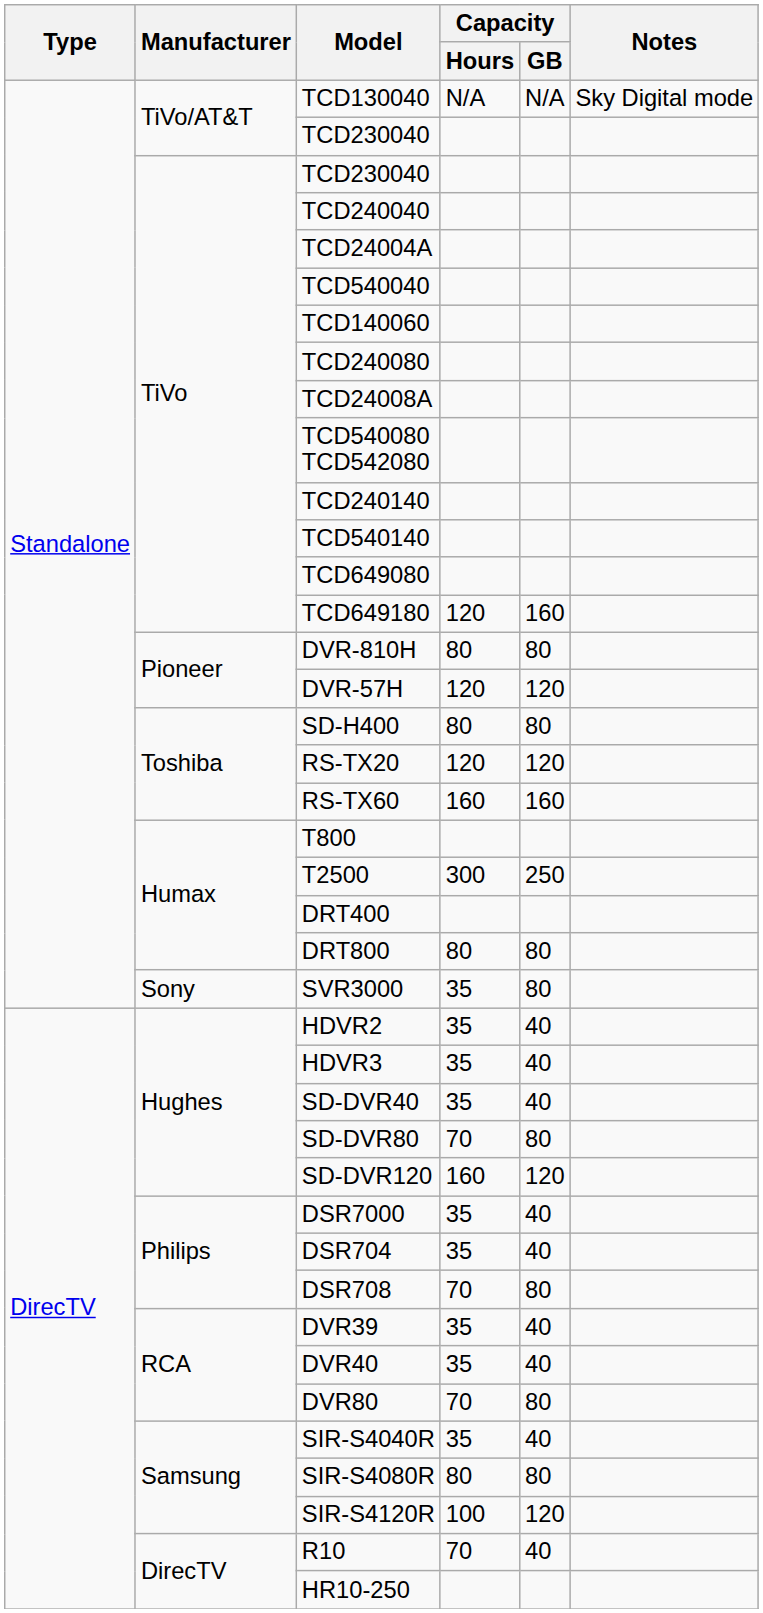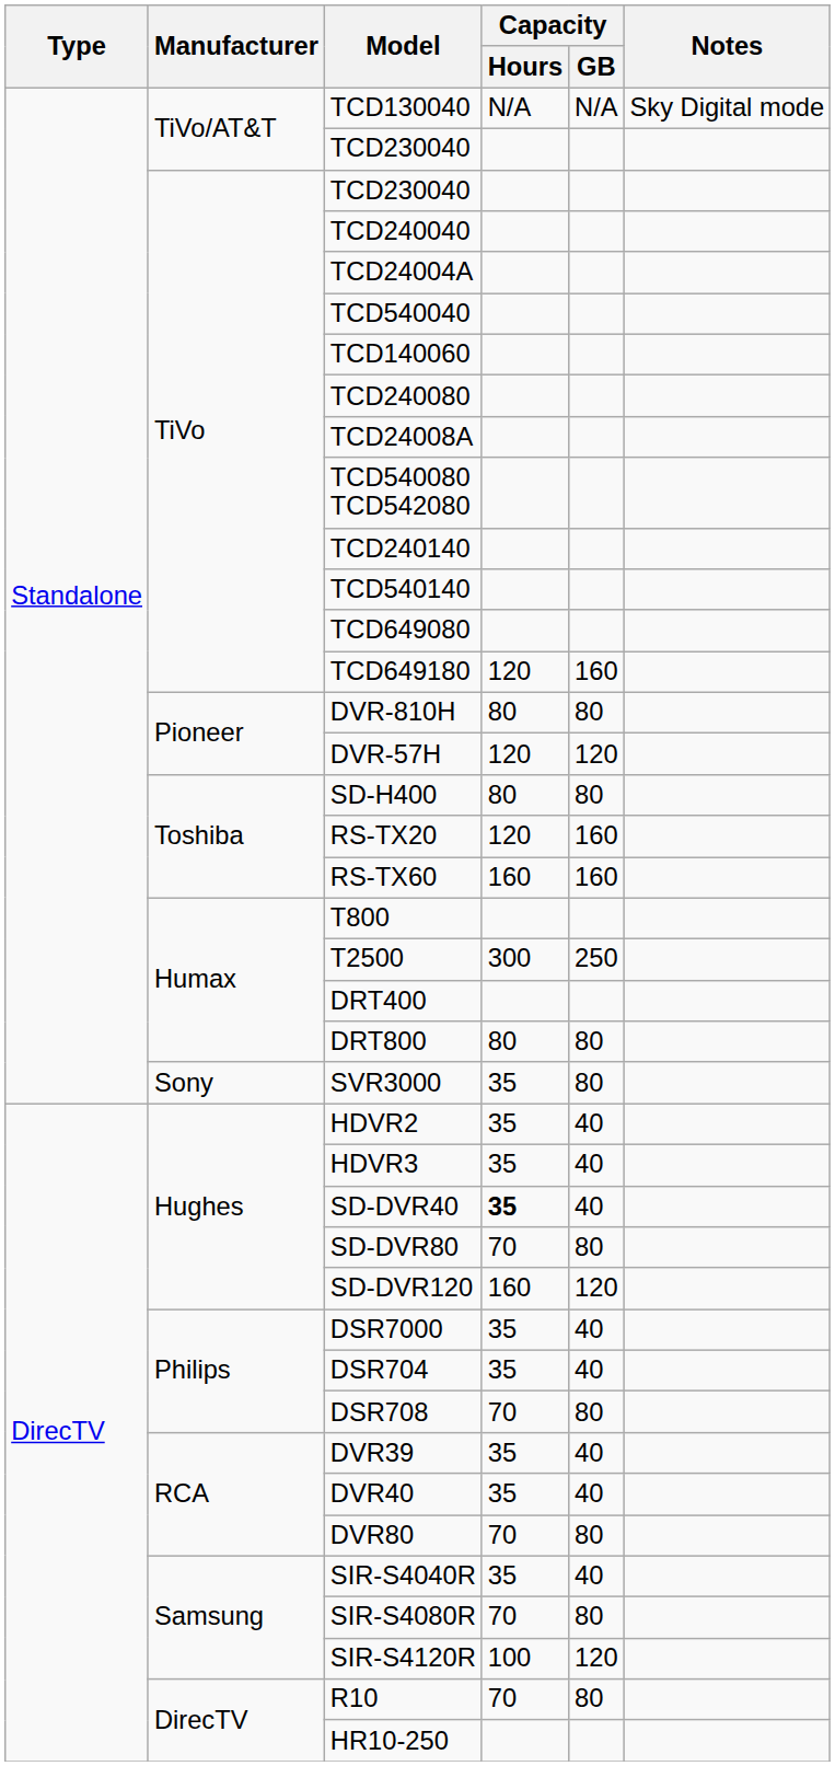RS-TX20 | Capacity / GB: 120 -> 160
SD-DVR40 | Capacity / Hours: normal -> bold
SIR-S4080R | Capacity / Hours: 80 -> 70
R10 | Capacity / GB: 40 -> 80
